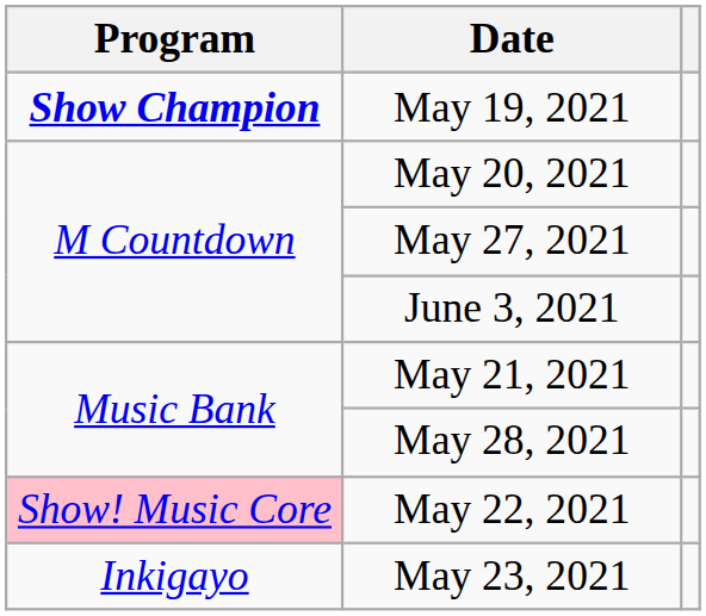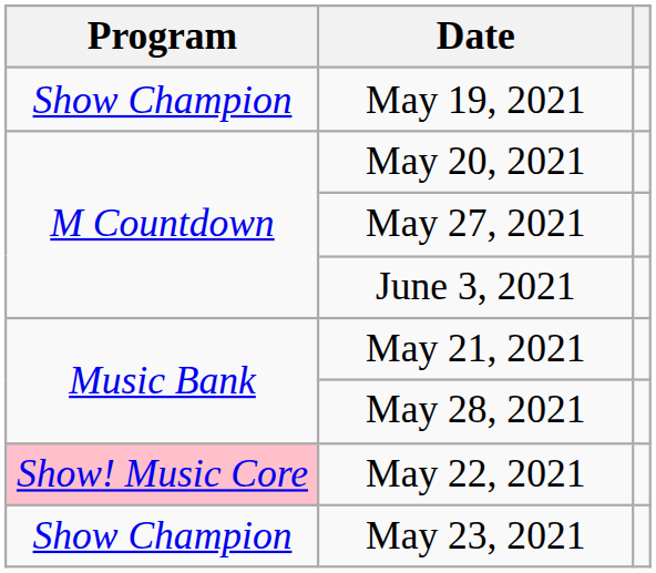May 19, 2021 | Program: bold -> normal
May 23, 2021 | Program: Inkigayo -> Show Champion
